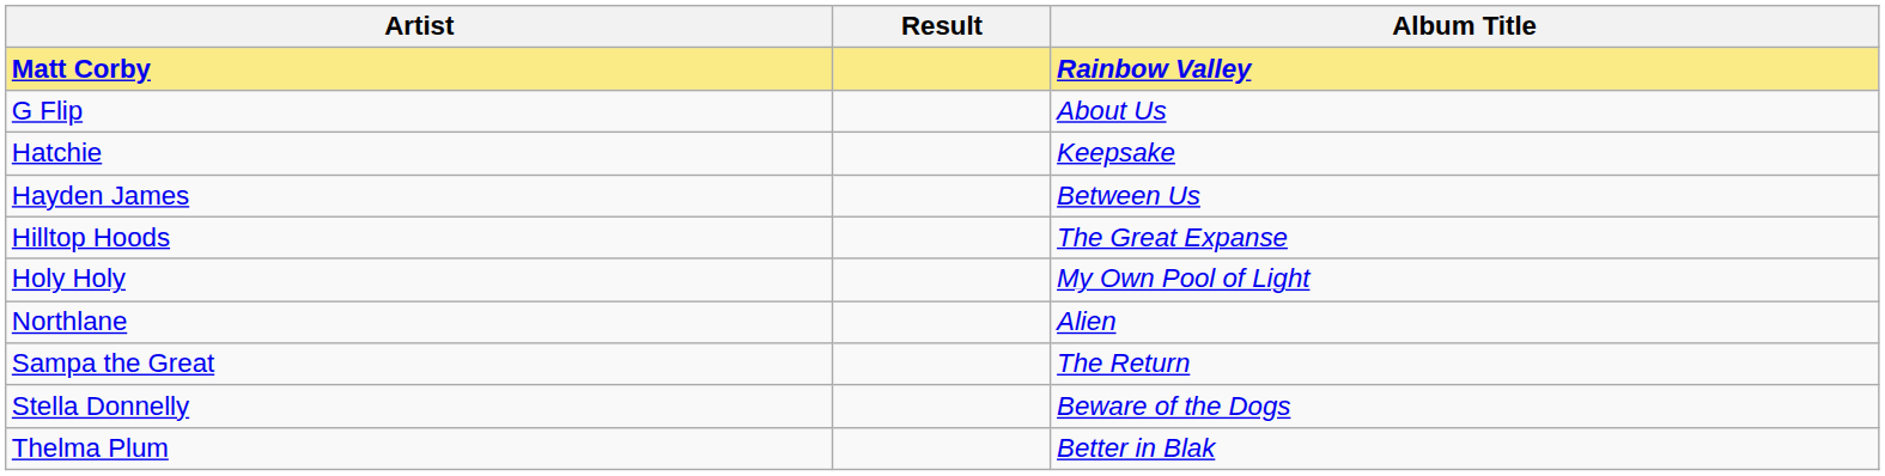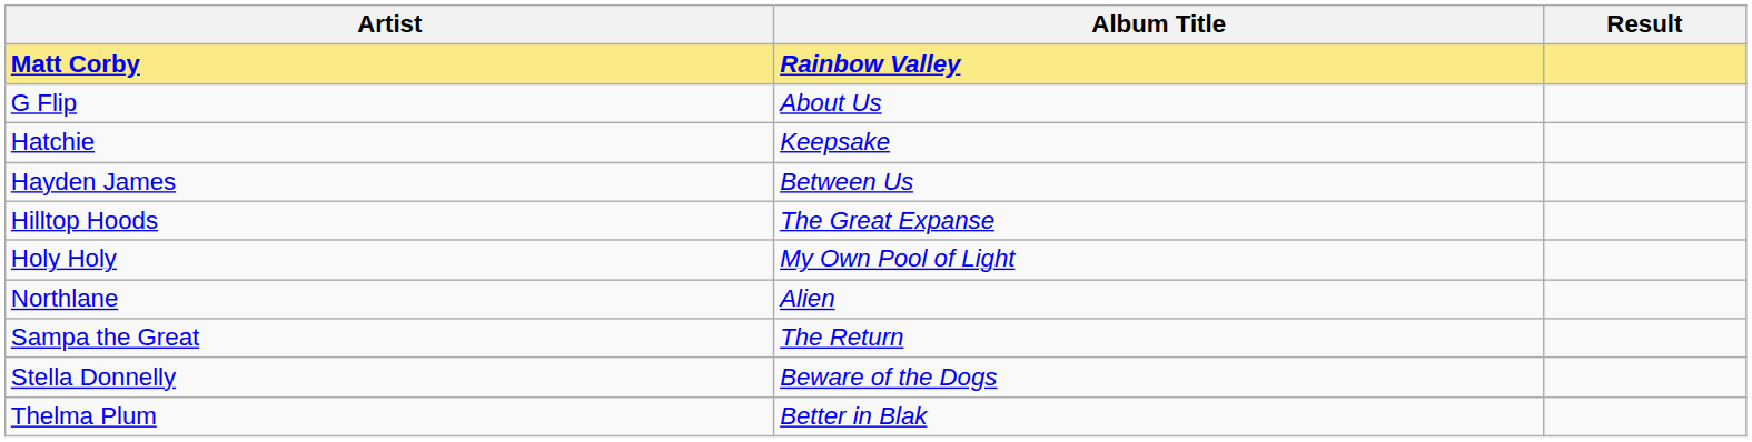columns swapped: Album Title <-> Result
